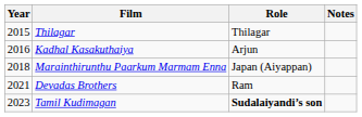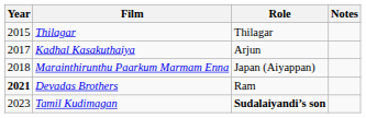Kadhal Kasakuthaiya | Year: 2016 -> 2017
Devadas Brothers | Year: normal -> bold
